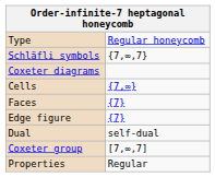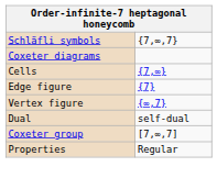- row: Type | Regular honeycomb
- row: Faces | {7}
+ row: Vertex figure | {∞,7}
